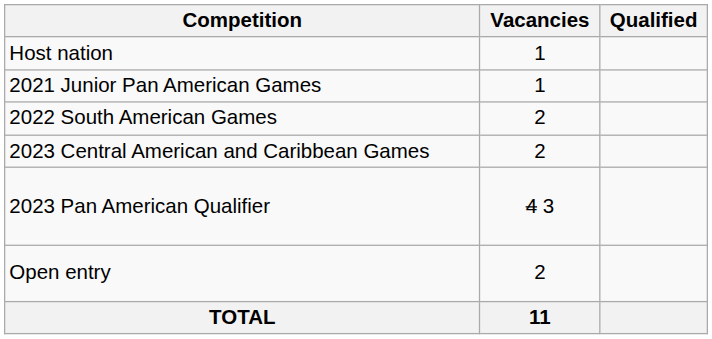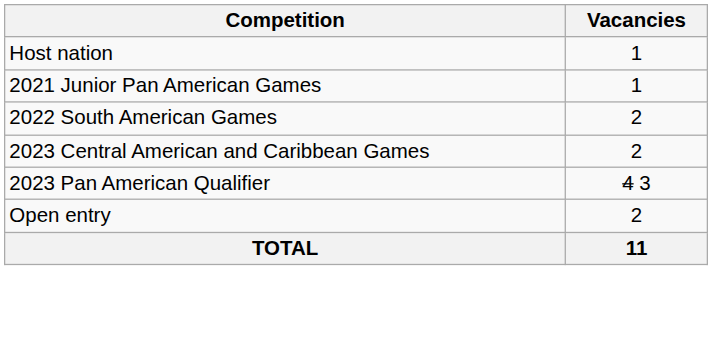- column: Qualified
